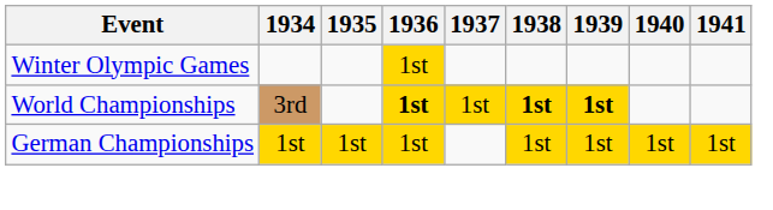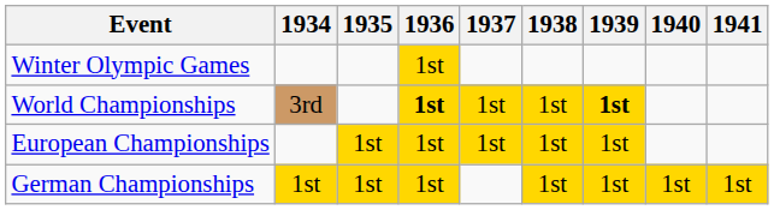World Championships | 1938: bold -> normal
+ row: European Championships | 1st | 1st | 1st | 1st | 1st
